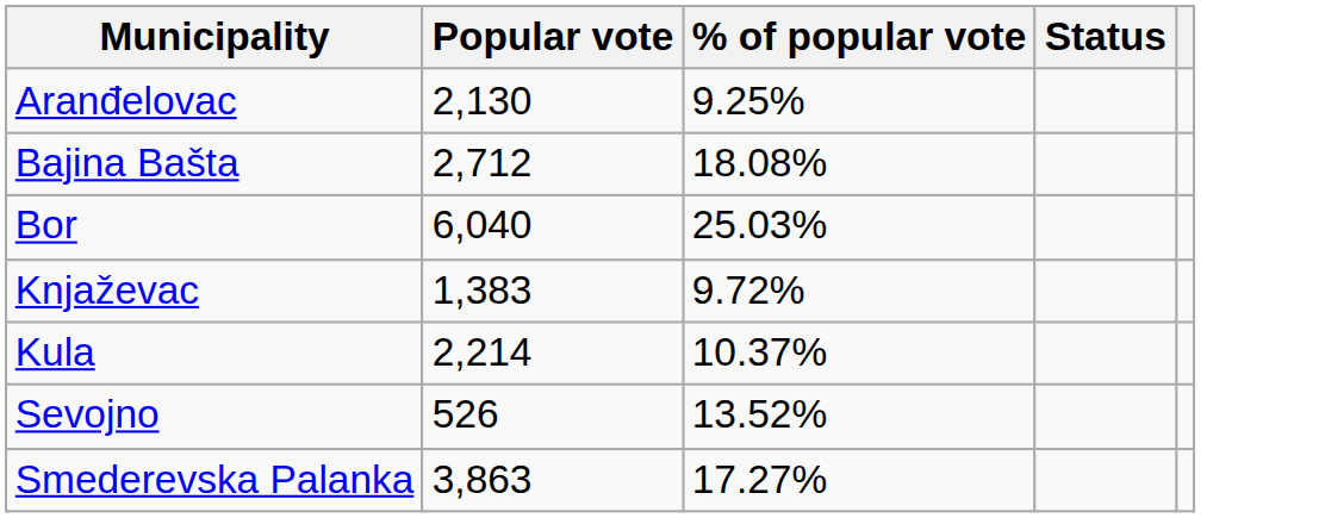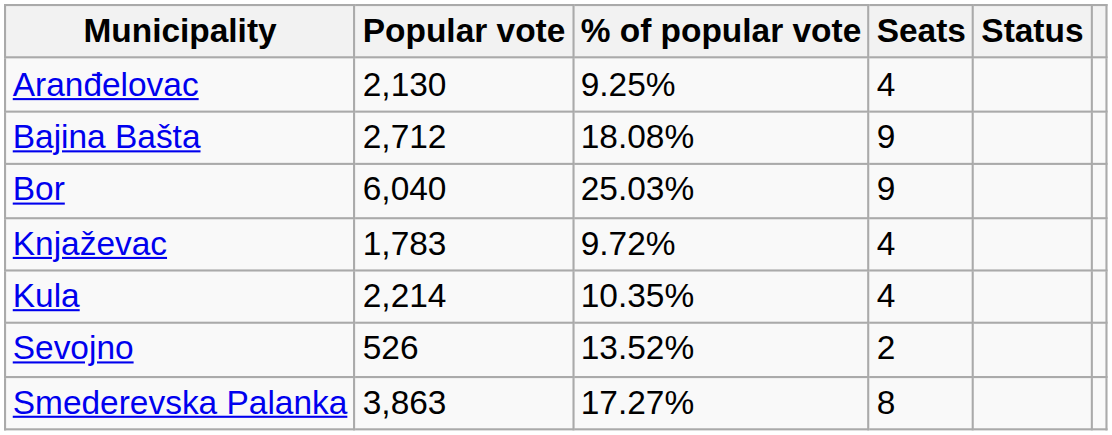+ column: Seats | 4 | 9 | 9 | 4 | 4 | 2 | 8
Knjaževac | Popular vote: 1,383 -> 1,783
Kula | % of popular vote: 10.37% -> 10.35%
